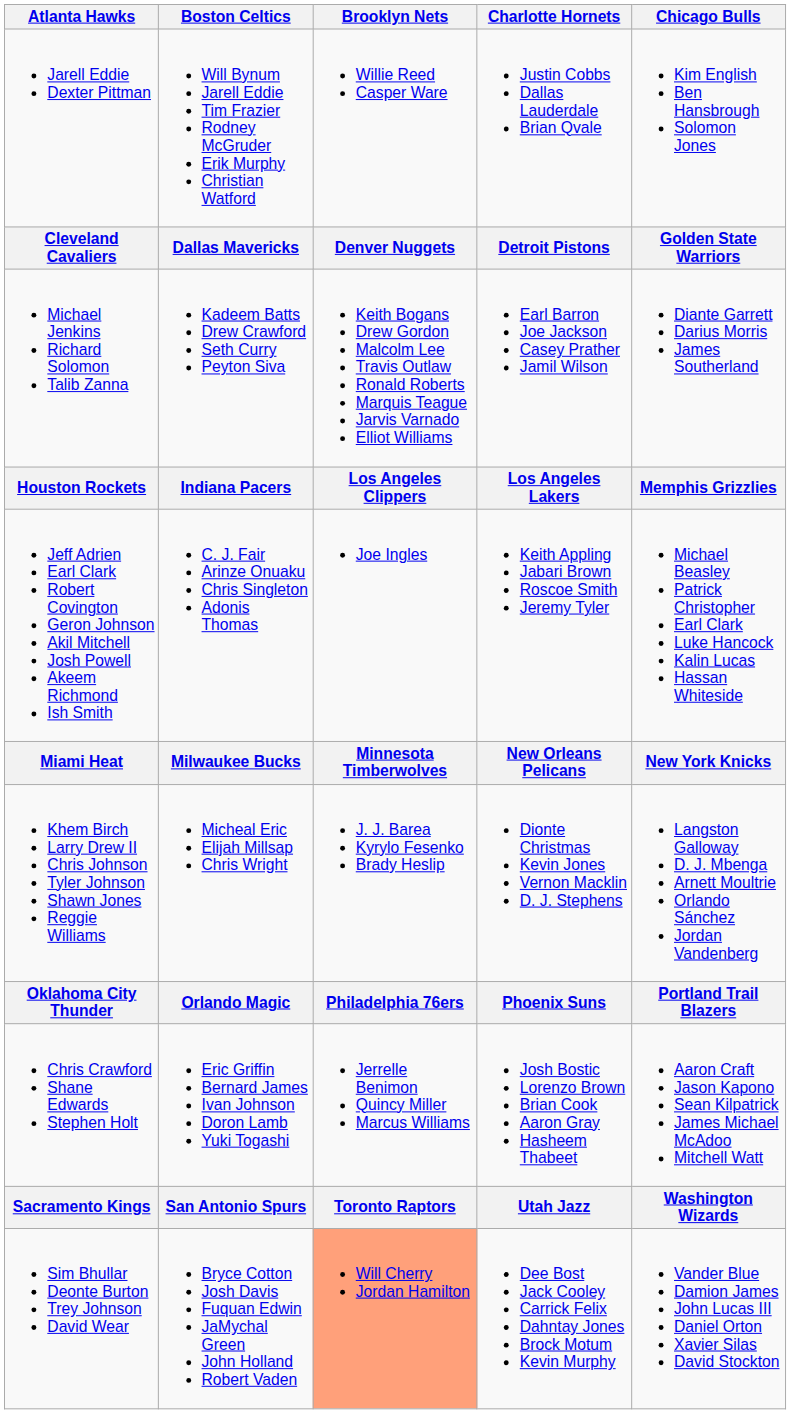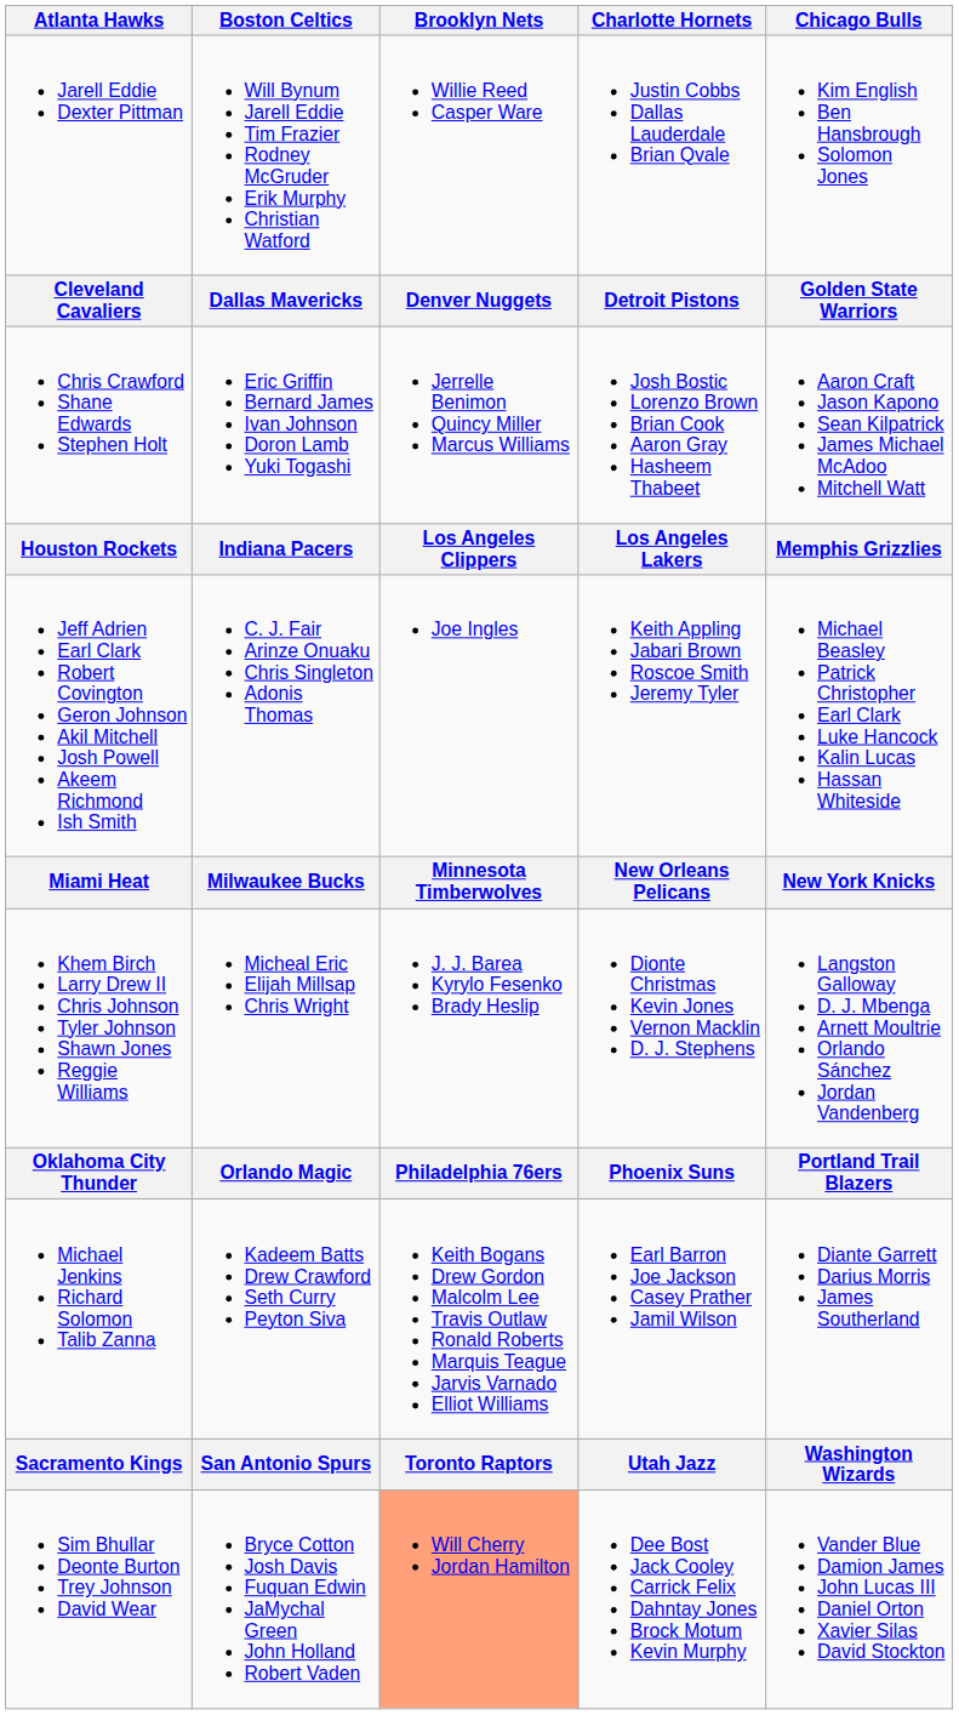rows swapped: Chris Crawford Shane Edwards Stephen Holt <-> Michael Jenkins Richard Solomon Talib Zanna
